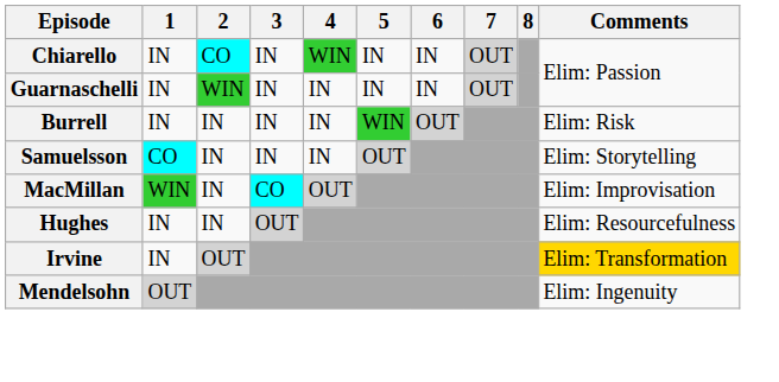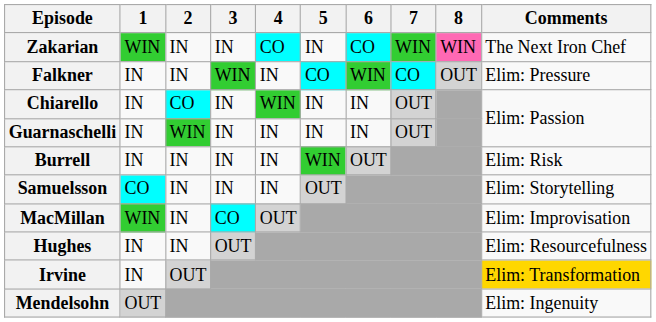+ row: Zakarian | WIN | IN | IN | CO | IN | CO | WIN | WIN | The Next Iron Chef
+ row: Falkner | IN | IN | WIN | IN | CO | WIN | CO | OUT | Elim: Pressure
